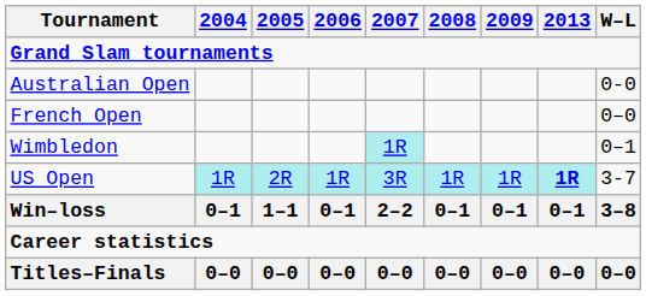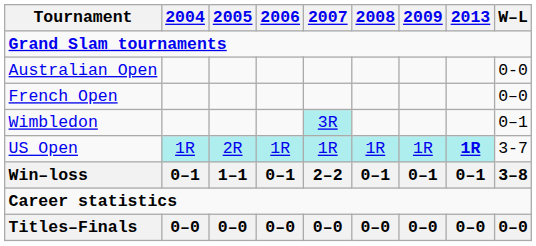Wimbledon | 2007: 1R -> 3R
US Open | 2007: 3R -> 1R
